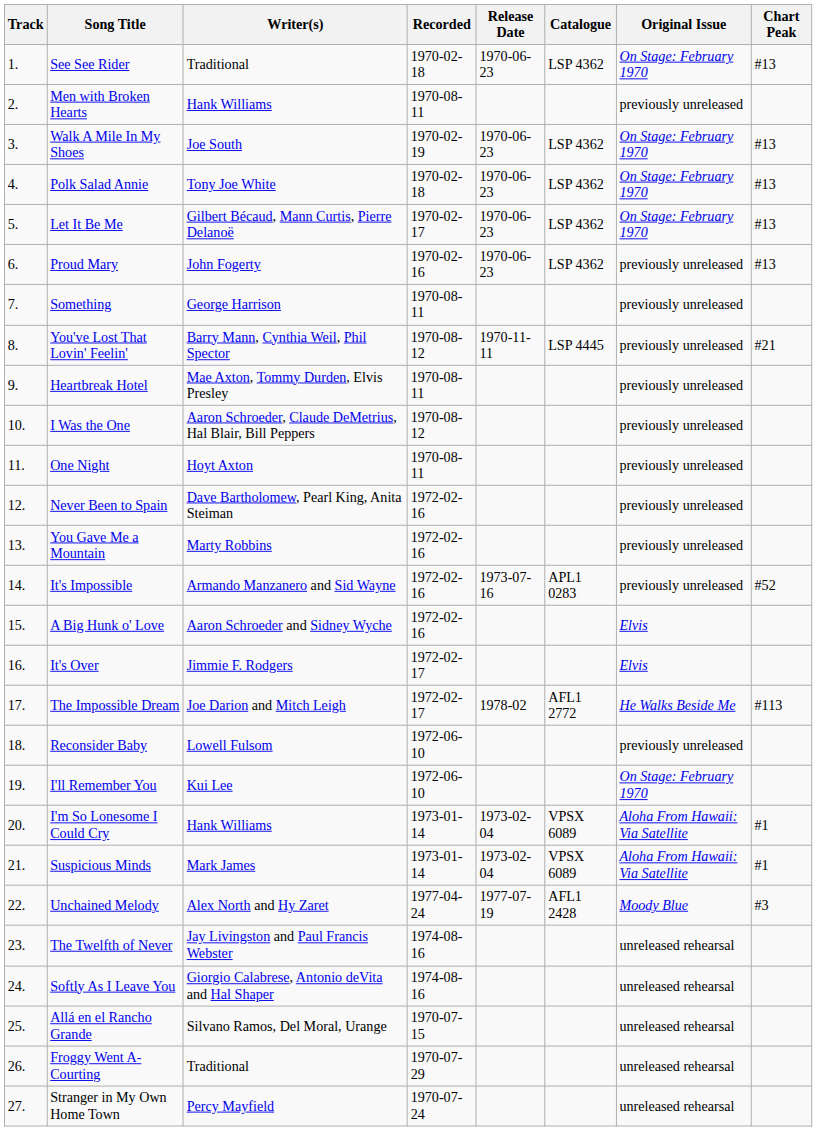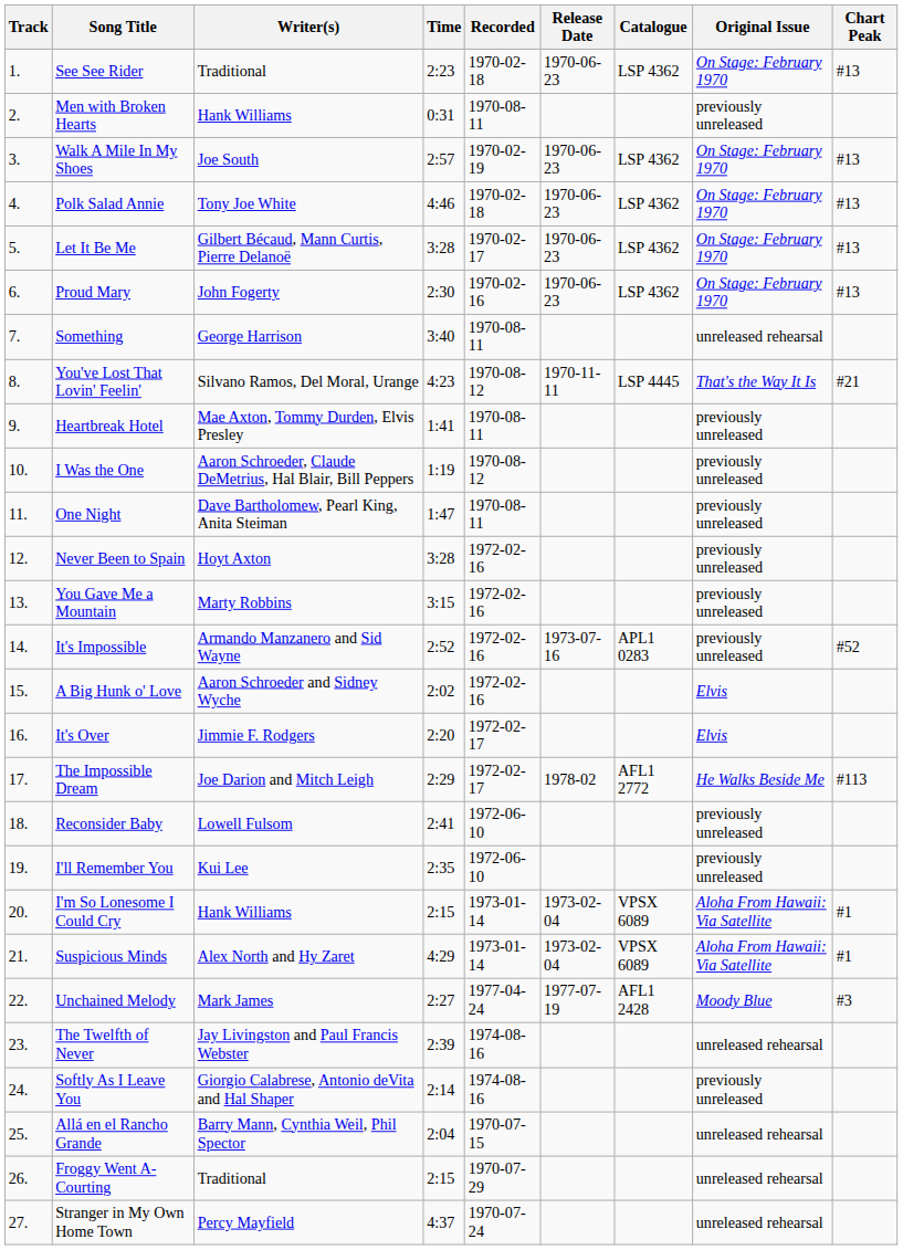+ column: Time | 2:23 | 0:31 | 2:57 | 4:46 | 3:28 | 2:30 | 3:40 | 4:23 | 1:41 | 1:19 | 1:47 | 3:28 | 3:15 | 2:52 | 2:02 | 2:20 | 2:29 | 2:41 | 2:35 | 2:15 | 4:29 | 2:27 | 2:39 | 2:14 | 2:04 | 2:15 | 4:37
Proud Mary | Original Issue: previously unreleased -> On Stage: February 1970
Something | Original Issue: previously unreleased -> unreleased rehearsal
You've Lost That Lovin' Feelin' | Writer(s): Barry Mann, Cynthia Weil, Phil Spector -> Silvano Ramos, Del Moral, Urange
You've Lost That Lovin' Feelin' | Original Issue: previously unreleased -> That's the Way It Is
One Night | Writer(s): Hoyt Axton -> Dave Bartholomew, Pearl King, Anita Steiman
Never Been to Spain | Writer(s): Dave Bartholomew, Pearl King, Anita Steiman -> Hoyt Axton
I'll Remember You | Original Issue: On Stage: February 1970 -> previously unreleased
Suspicious Minds | Writer(s): Mark James -> Alex North and Hy Zaret
Unchained Melody | Writer(s): Alex North and Hy Zaret -> Mark James
Softly As I Leave You | Original Issue: unreleased rehearsal -> previously unreleased
Allá en el Rancho Grande | Writer(s): Silvano Ramos, Del Moral, Urange -> Barry Mann, Cynthia Weil, Phil Spector
